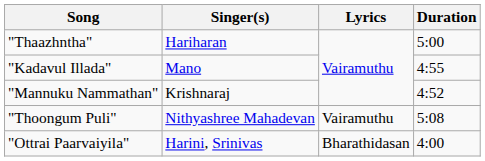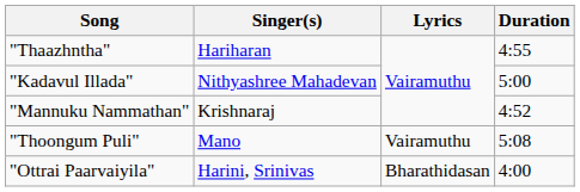"Thaazhntha" | Duration: 5:00 -> 4:55
"Kadavul Illada" | Singer(s): Mano -> Nithyashree Mahadevan
"Kadavul Illada" | Duration: 4:55 -> 5:00
"Thoongum Puli" | Singer(s): Nithyashree Mahadevan -> Mano
